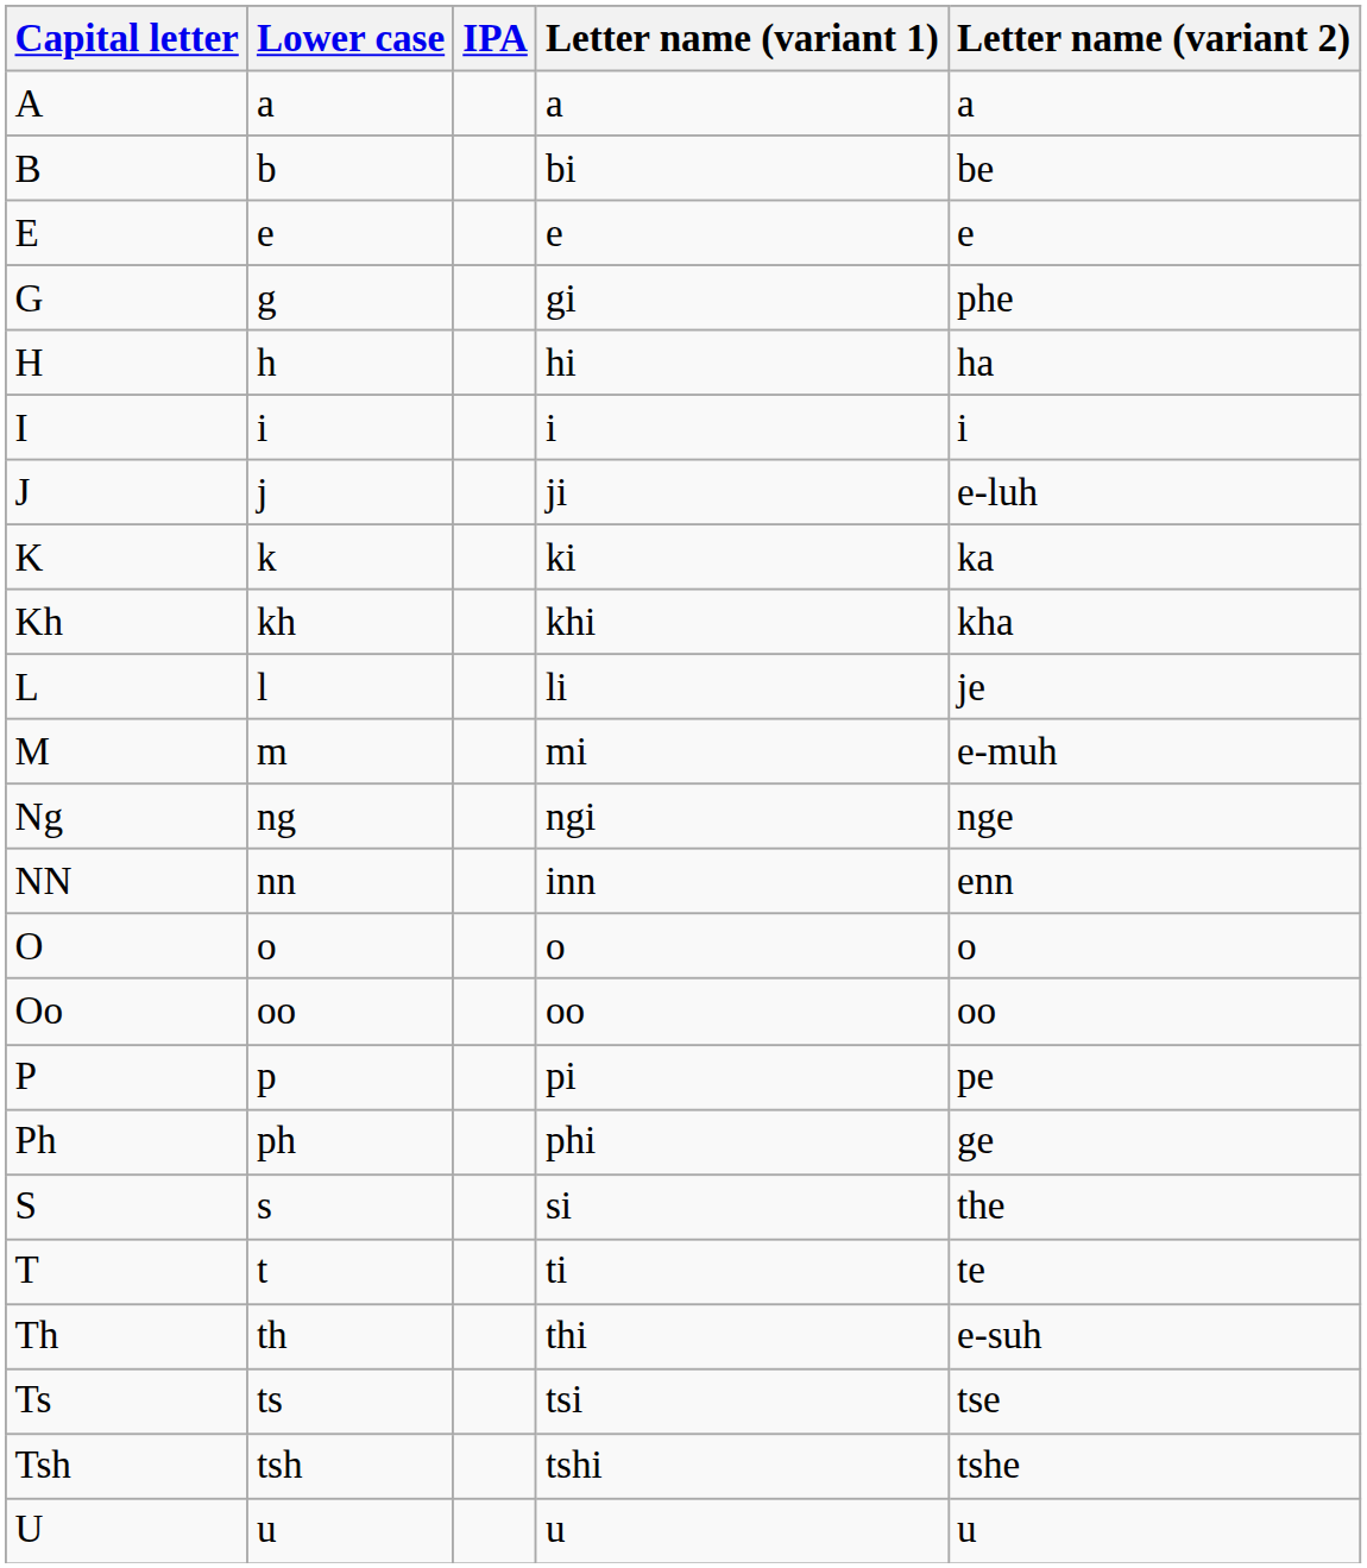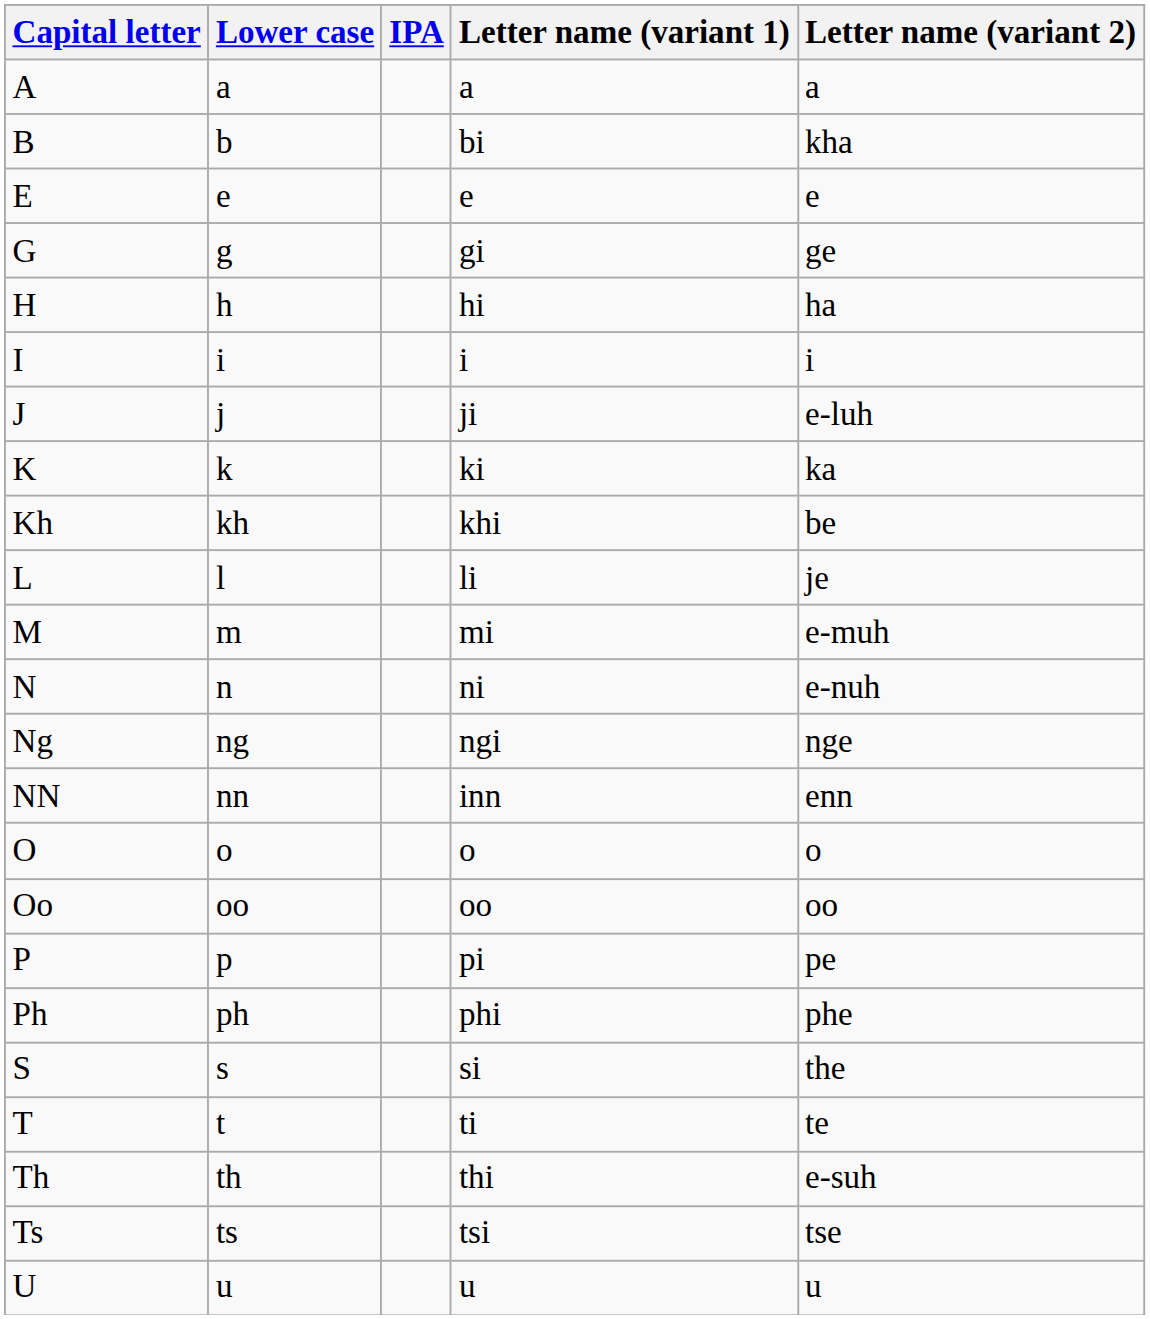bi | Letter name (variant 2): be -> kha
gi | Letter name (variant 2): phe -> ge
khi | Letter name (variant 2): kha -> be
+ row: N | n | ni | e-nuh
phi | Letter name (variant 2): ge -> phe
- row: Tsh | tsh | tshi | tshe
